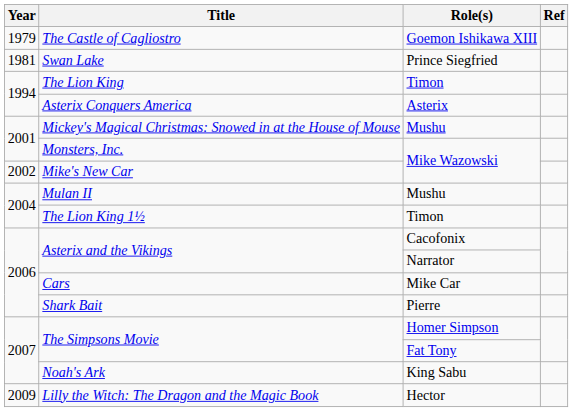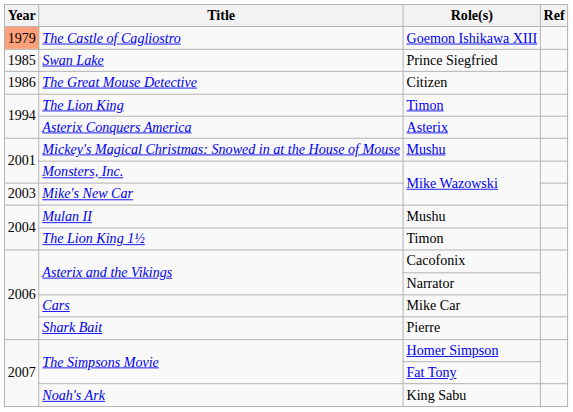The Castle of Cagliostro | Year: no background -> lightsalmon background
Swan Lake | Year: 1981 -> 1985
+ row: 1986 | The Great Mouse Detective | Citizen
Mike's New Car | Year: 2002 -> 2003
- row: 2009 | Lilly the Witch: The Dragon and the Magic Book | Hector
